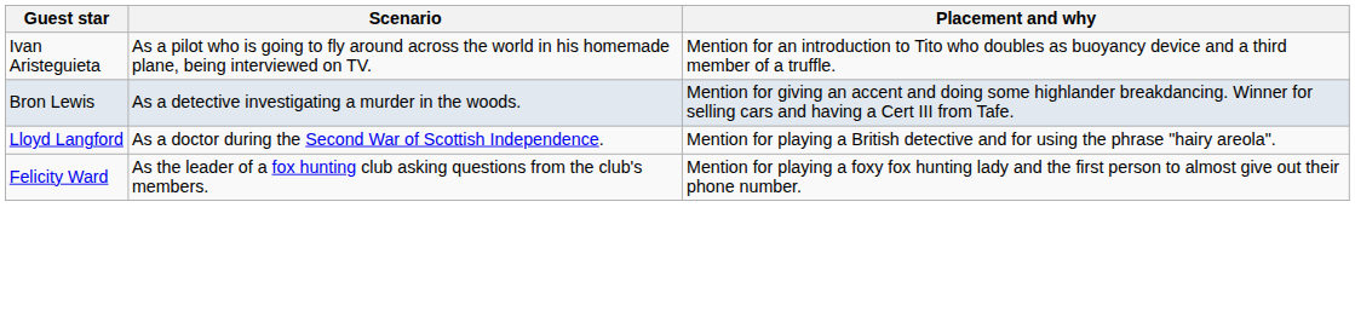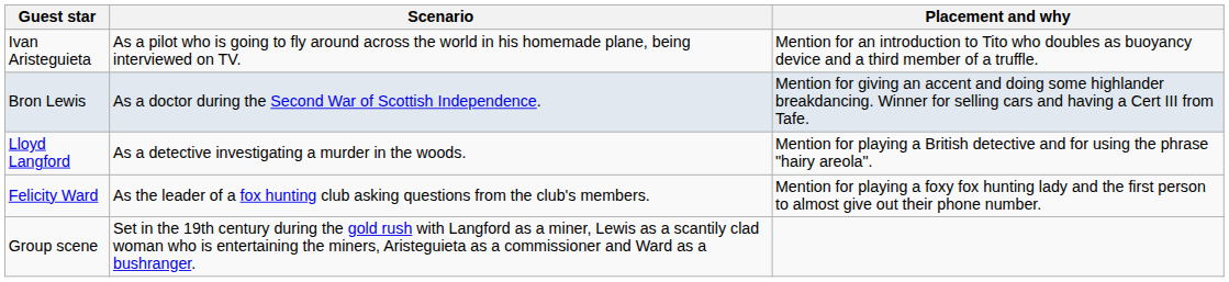Bron Lewis | Scenario: As a detective investigating a murder in the woods. -> As a doctor during the Second War of Scottish Independence.
Lloyd Langford | Scenario: As a doctor during the Second War of Scottish Independence. -> As a detective investigating a murder in the woods.
+ row: Group scene | Set in the 19th century during the gold rush with Langford as a miner, Lewis as a scantily clad woman who is entertaining the miners, Aristeguieta as a commissioner and Ward as a bushranger.
